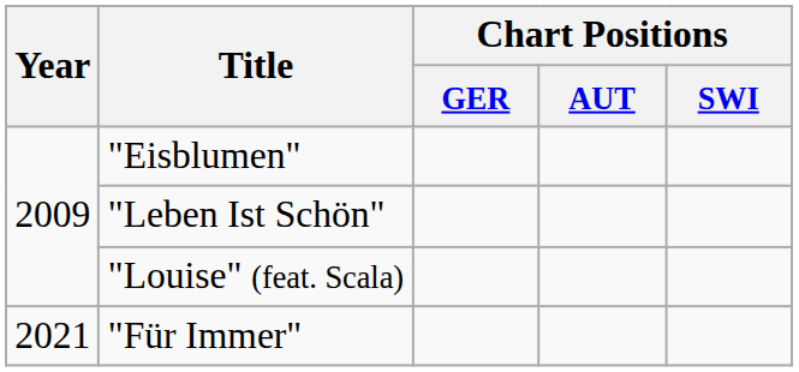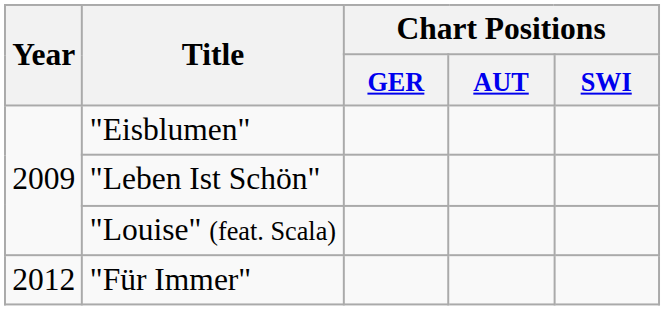"Für Immer" | Year: 2021 -> 2012
